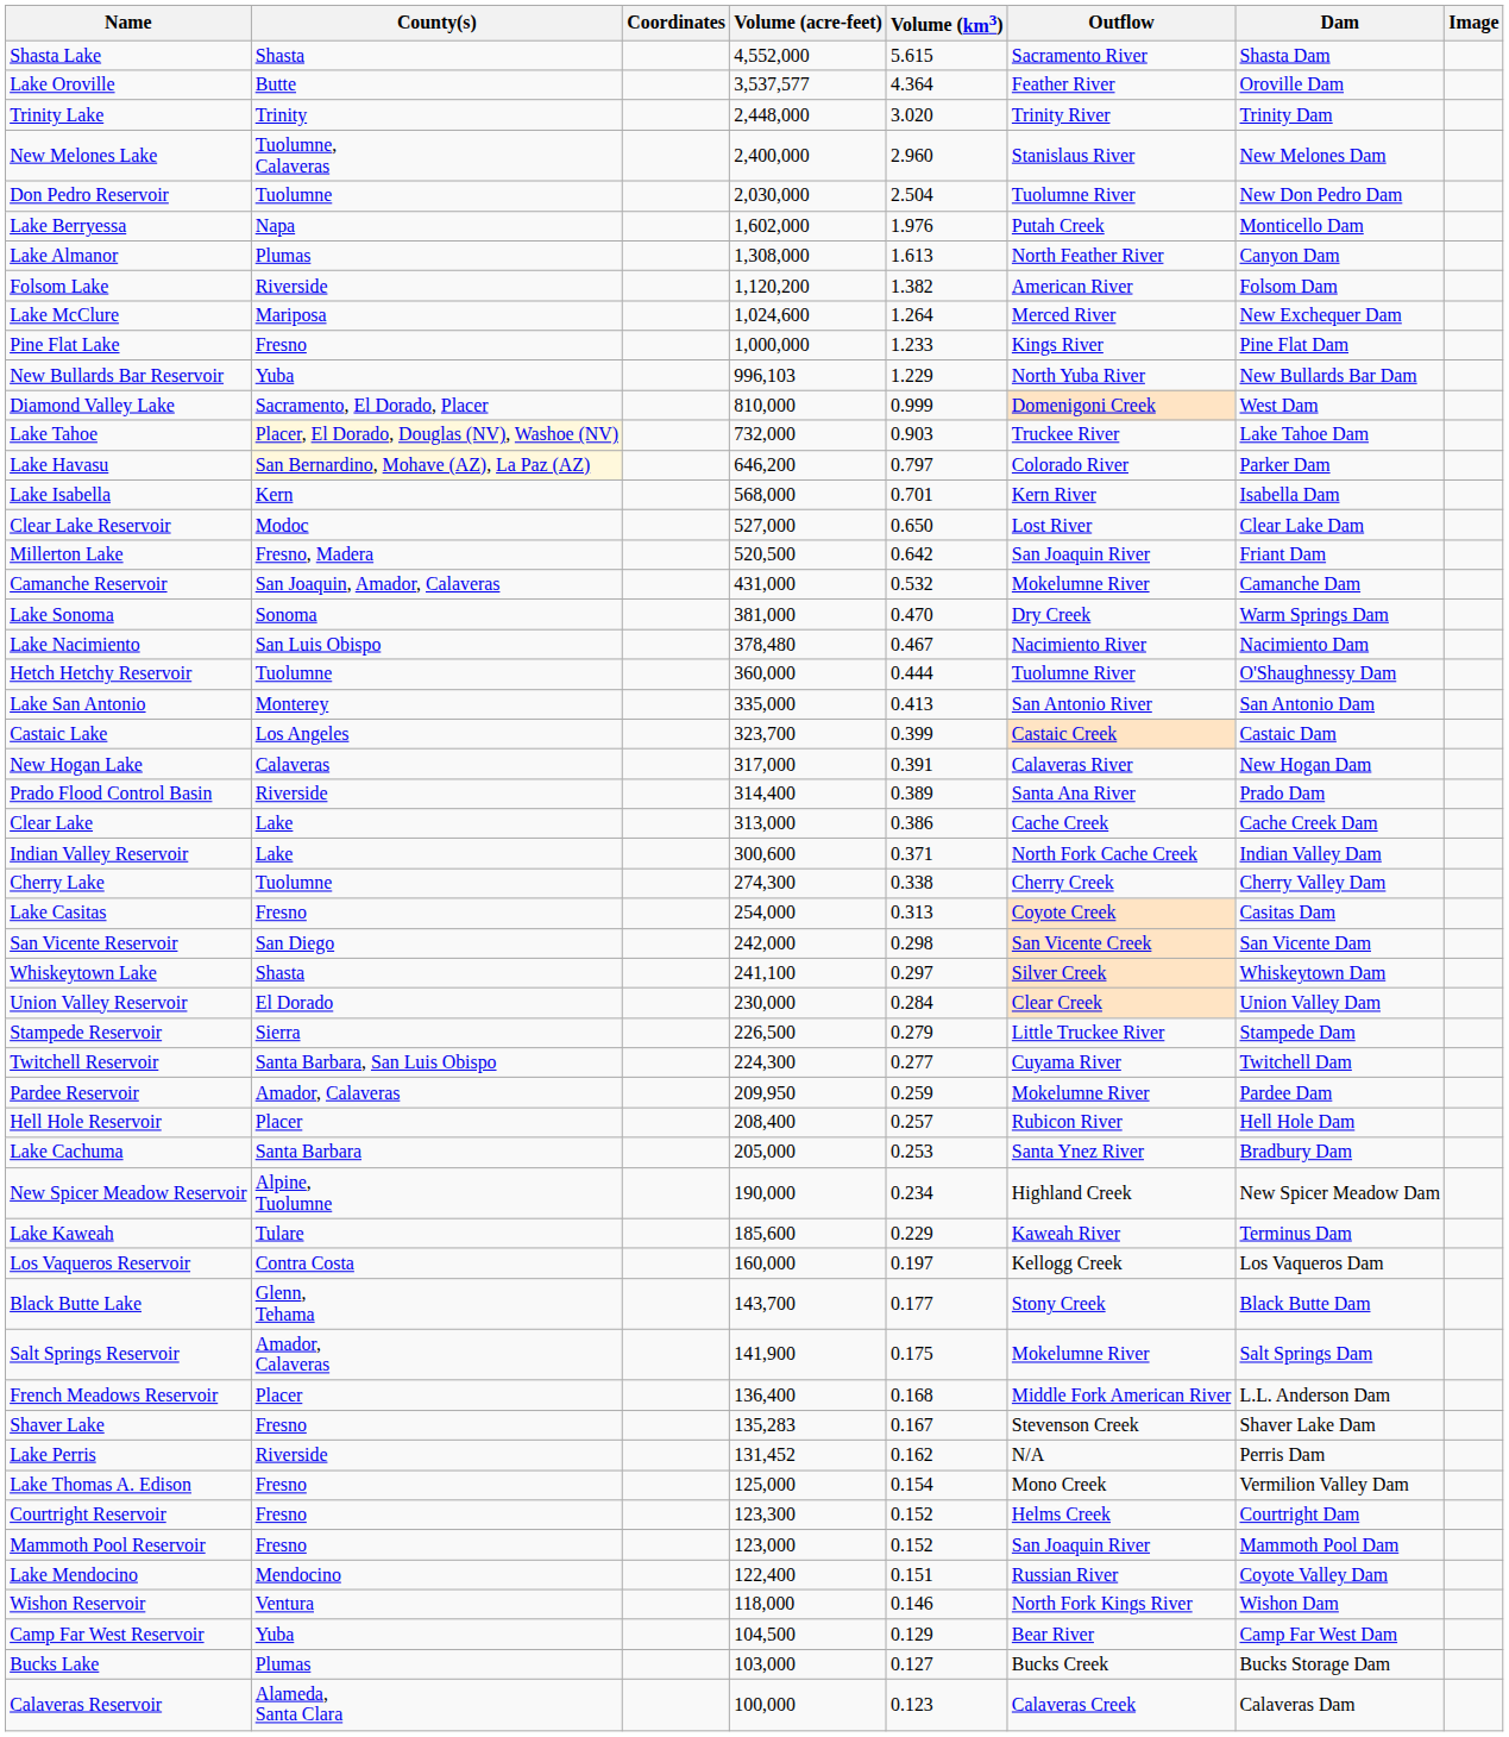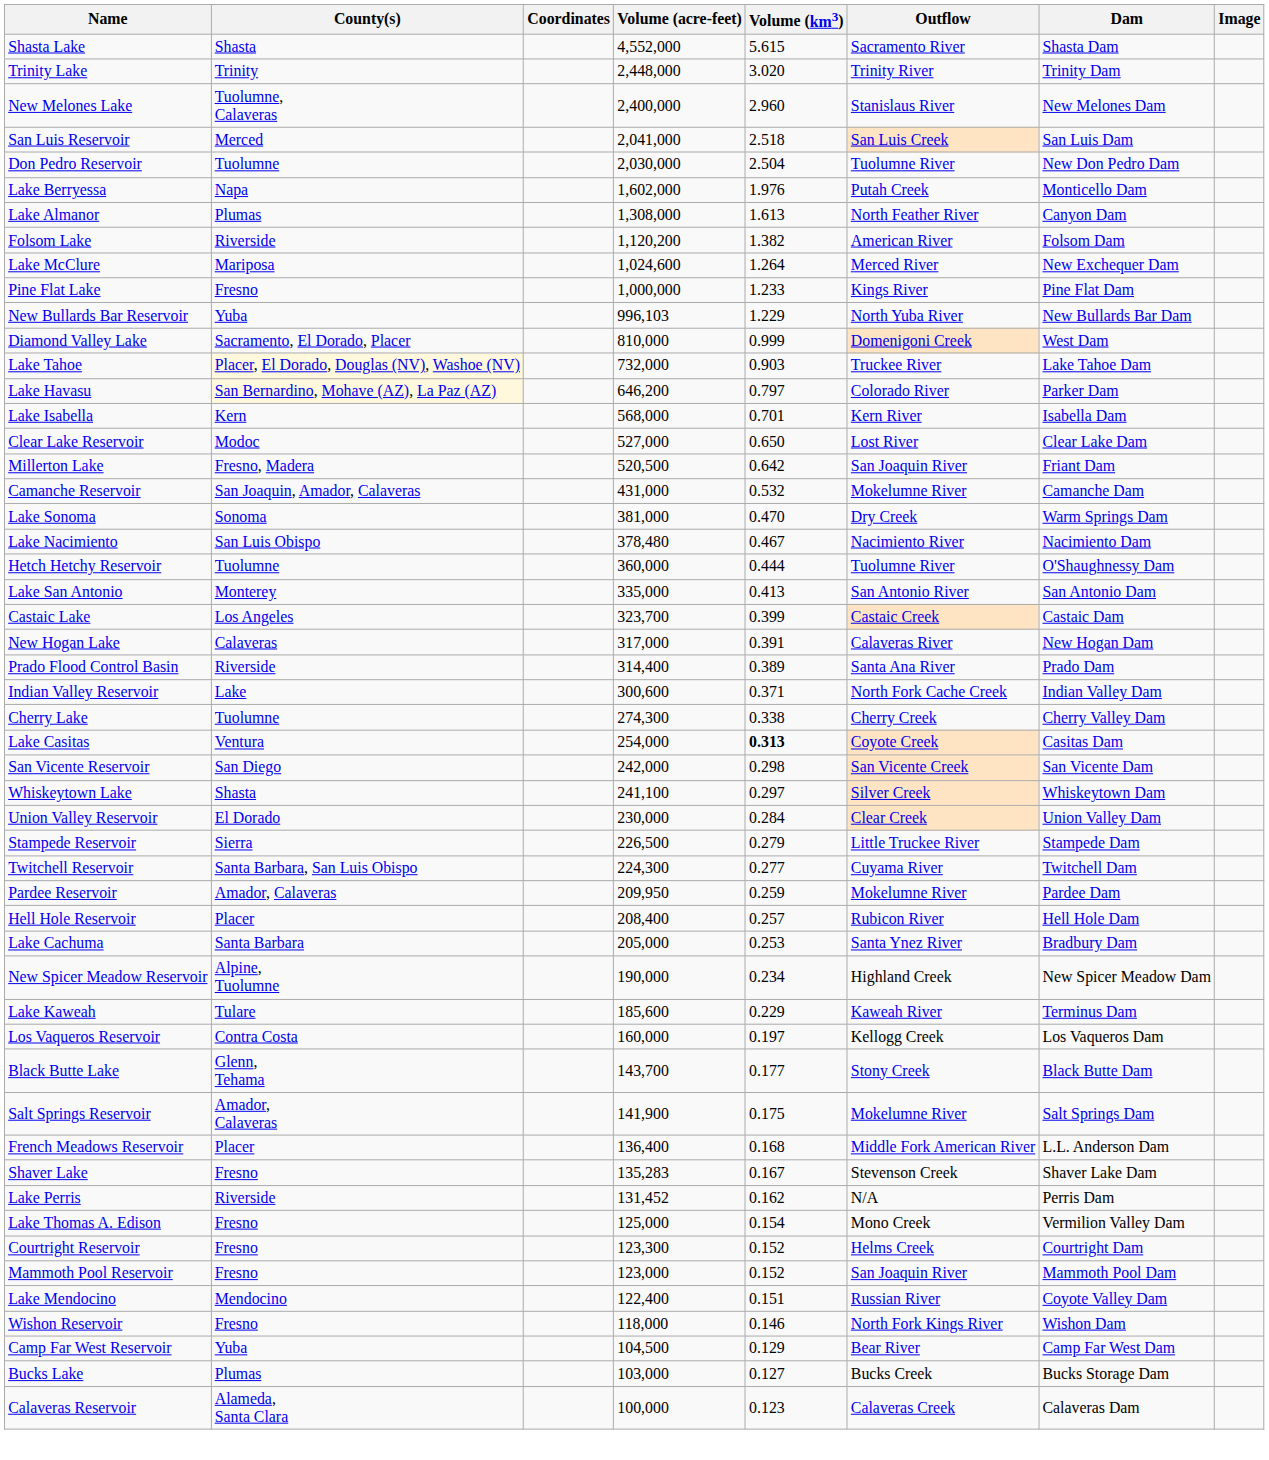- row: Lake Oroville | Butte | 3,537,577 | 4.364 | Feather River | Oroville Dam
+ row: San Luis Reservoir | Merced | 2,041,000 | 2.518 | San Luis Creek | San Luis Dam
- row: Clear Lake | Lake | 313,000 | 0.386 | Cache Creek | Cache Creek Dam
Lake Casitas | County(s): Fresno -> Ventura
Lake Casitas | Volume (km3): normal -> bold
Wishon Reservoir | County(s): Ventura -> Fresno
